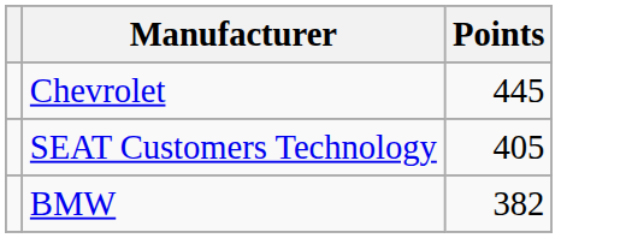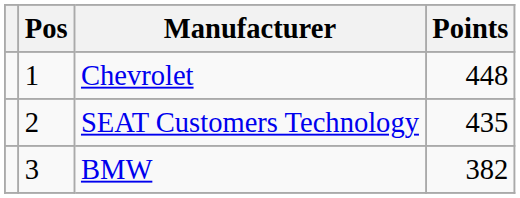+ column: Pos | 1 | 2 | 3
Chevrolet | Points: 445 -> 448
SEAT Customers Technology | Points: 405 -> 435
